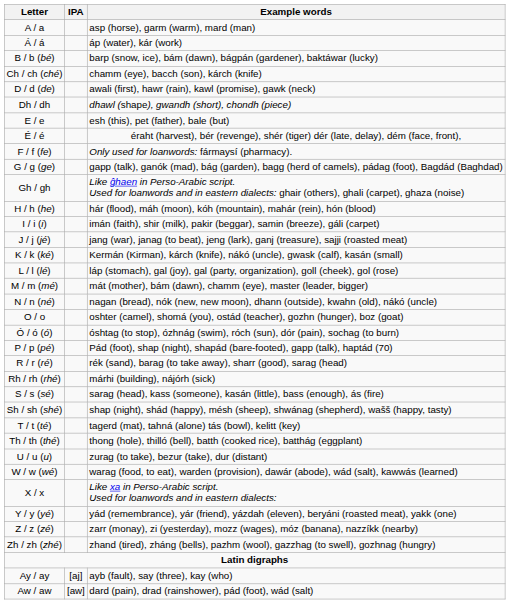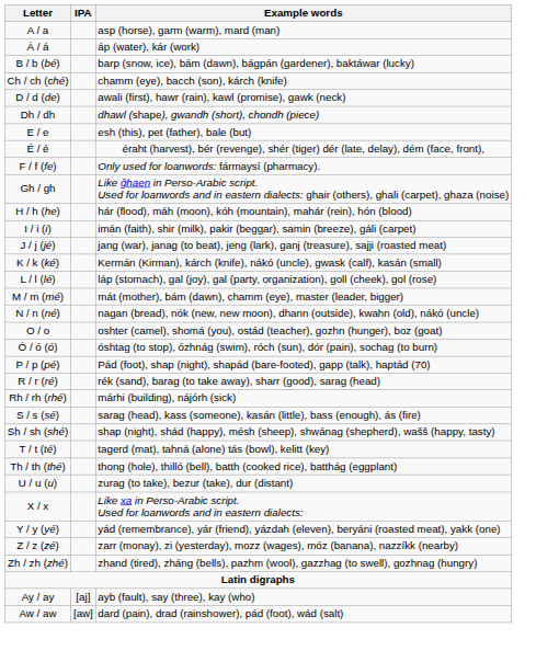- row: G / g (ge) | gapp (talk), ganók (mad), bág (garden), bagg (herd of camels), pádag (foot), Bagdád (Baghdad)
- row: W / w (wé) | warag (food, to eat), warden (provision), dawár (abode), wád (salt), kawwás (learned)
